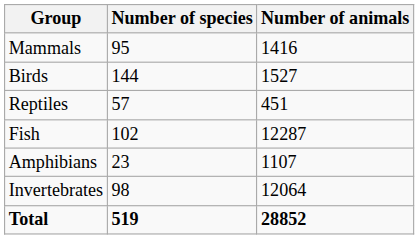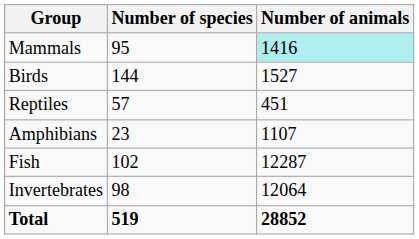Mammals | Number of animals: no background -> paleturquoise background
rows swapped: Amphibians <-> Fish
